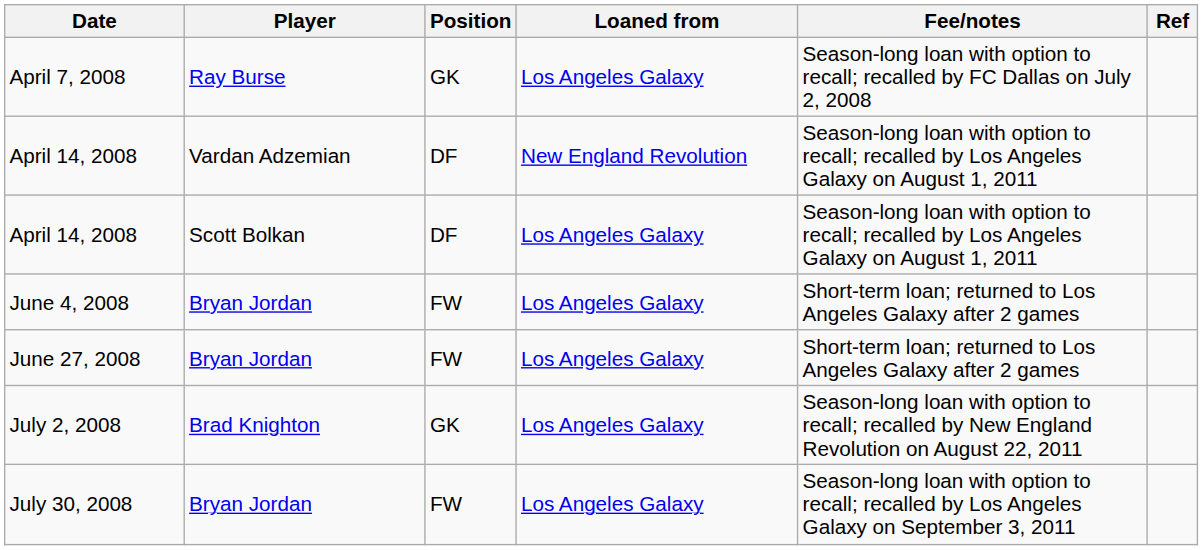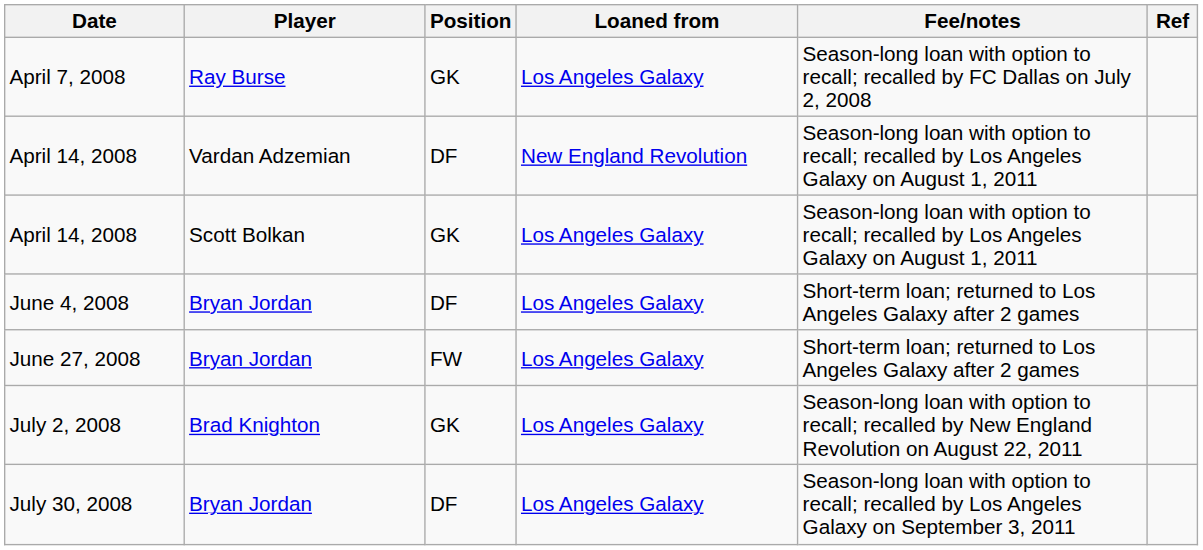April 14, 2008 / Scott Bolkan | Position: DF -> GK
June 4, 2008 | Position: FW -> DF
July 30, 2008 | Position: FW -> DF
